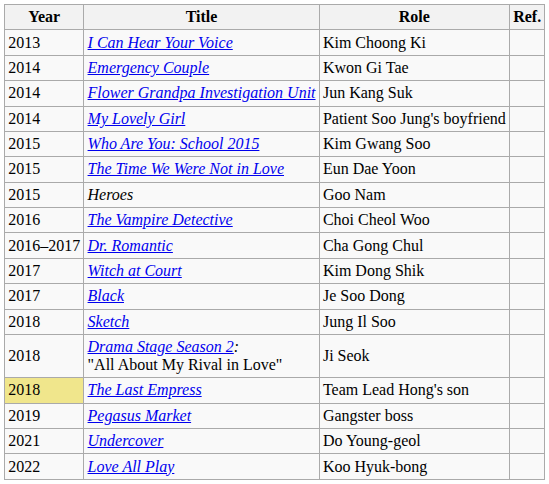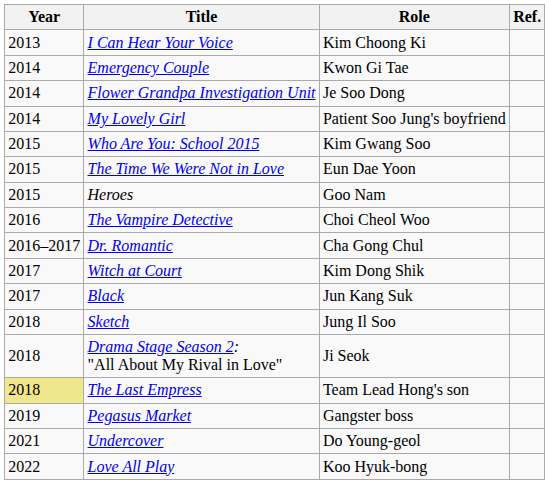Flower Grandpa Investigation Unit | Role: Jun Kang Suk -> Je Soo Dong
Black | Role: Je Soo Dong -> Jun Kang Suk
